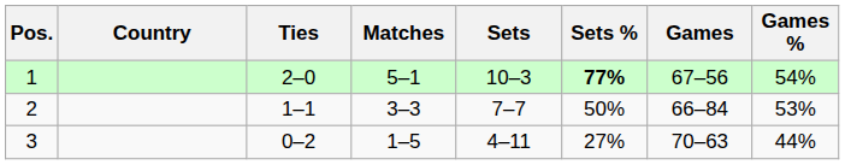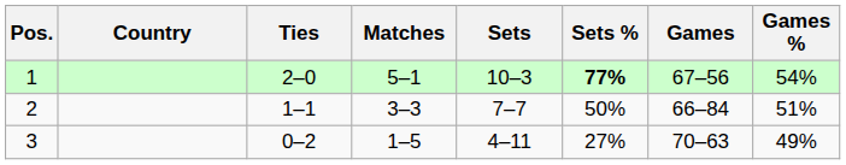2 | Games %: 53% -> 51%
3 | Games %: 44% -> 49%
